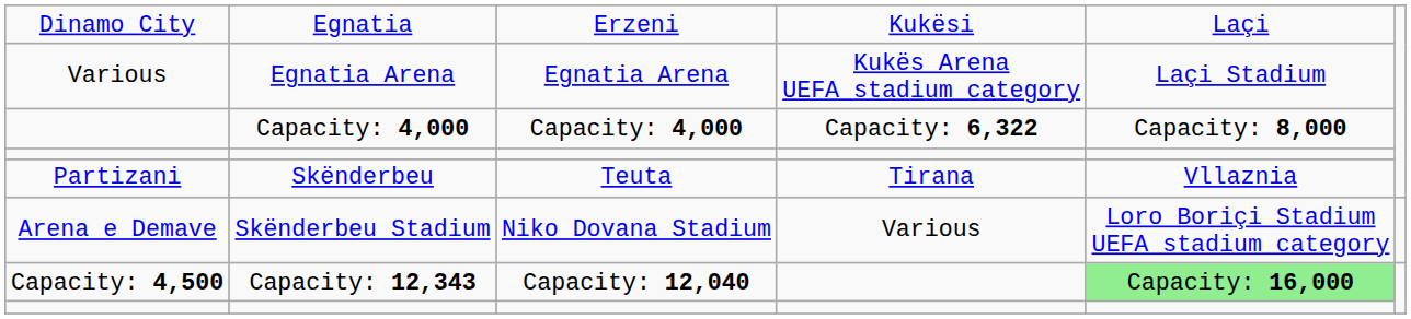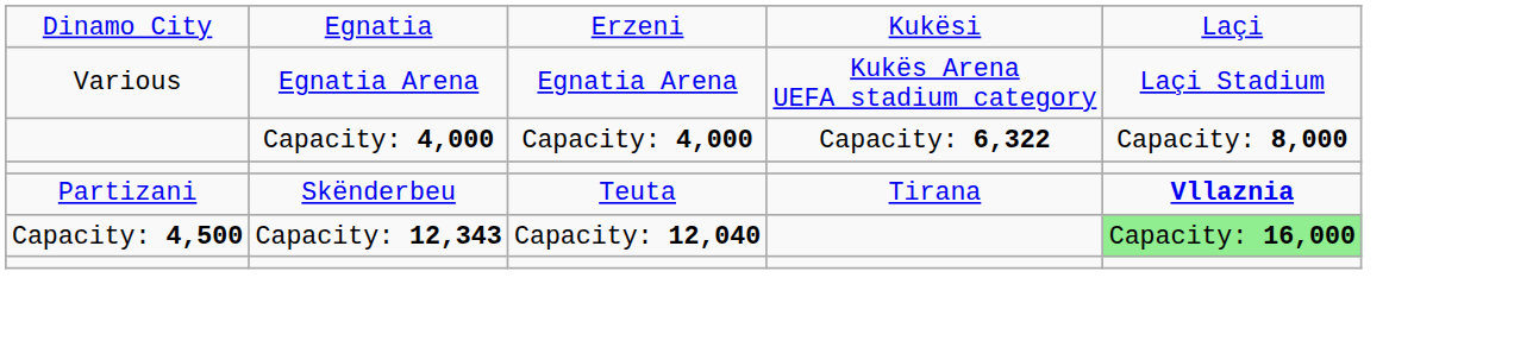Skënderbeu | column 5: normal -> bold
- row: Arena e Demave | Skënderbeu Stadium | Niko Dovana Stadium | Various | Loro Boriçi Stadium UEFA stadium category
